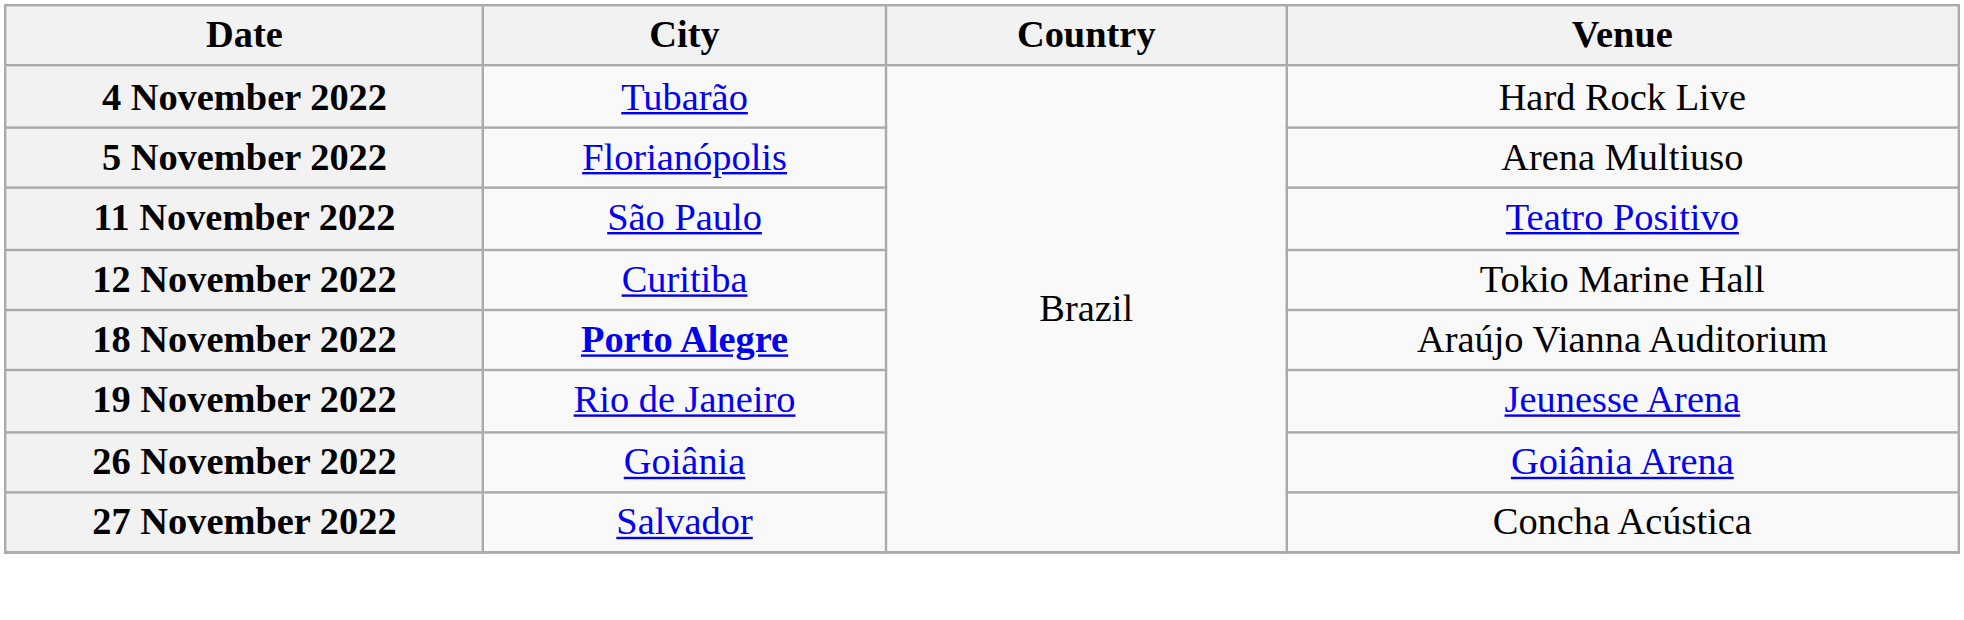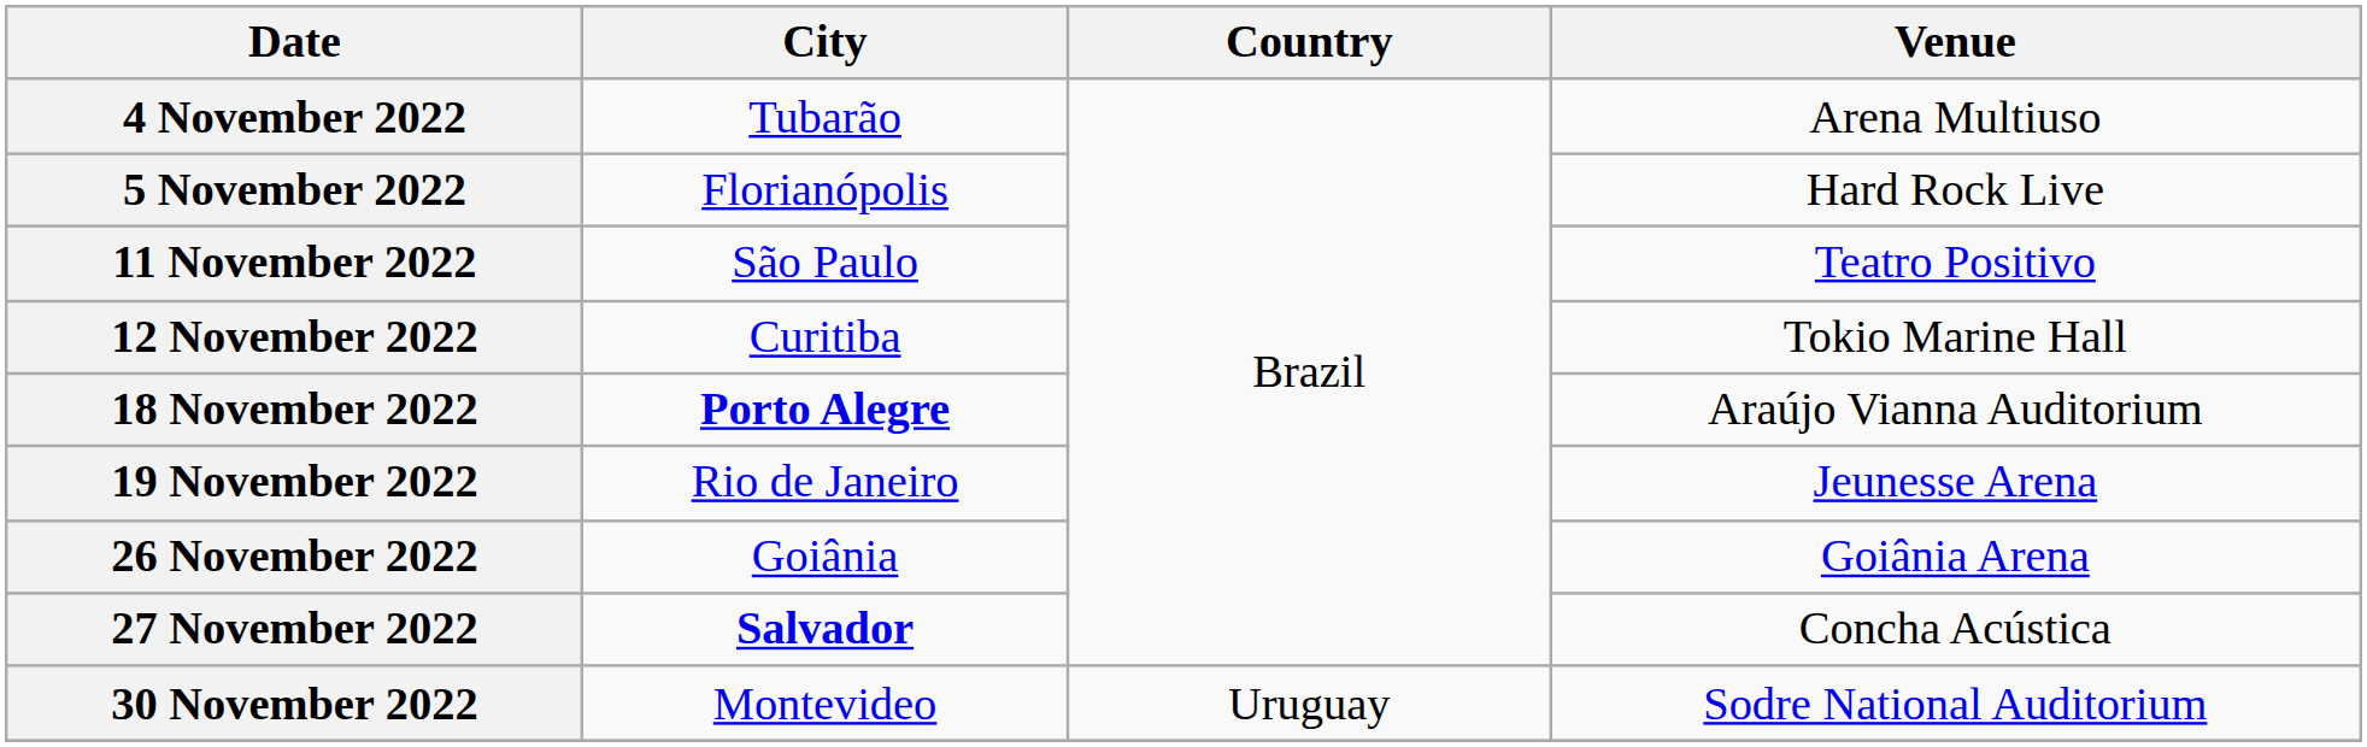4 November 2022 | Venue: Hard Rock Live -> Arena Multiuso
5 November 2022 | Venue: Arena Multiuso -> Hard Rock Live
27 November 2022 | City: normal -> bold
+ row: 30 November 2022 | Montevideo | Uruguay | Sodre National Auditorium
